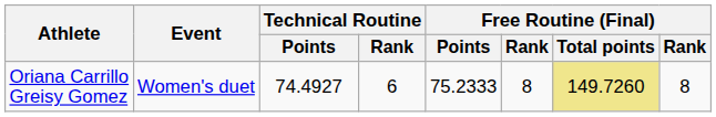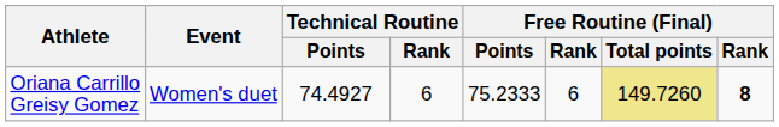Oriana Carrillo Greisy Gomez | column 6: 8 -> 6
Oriana Carrillo Greisy Gomez | column 8: normal -> bold
